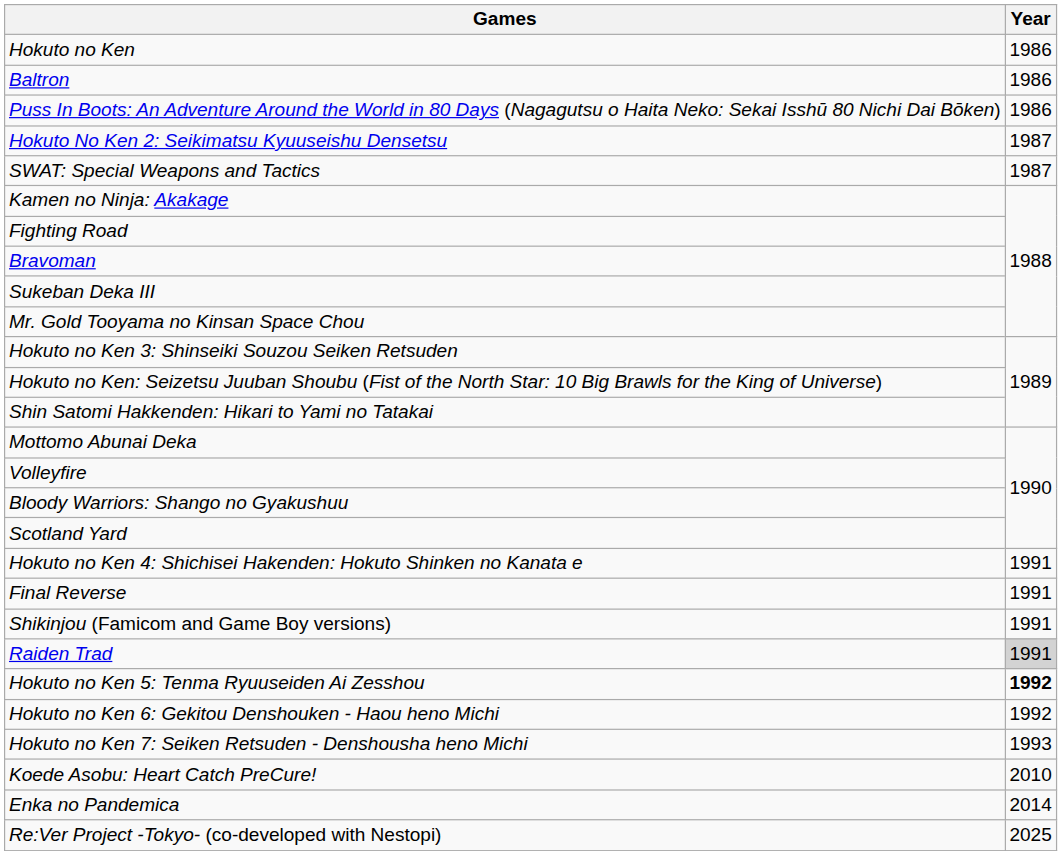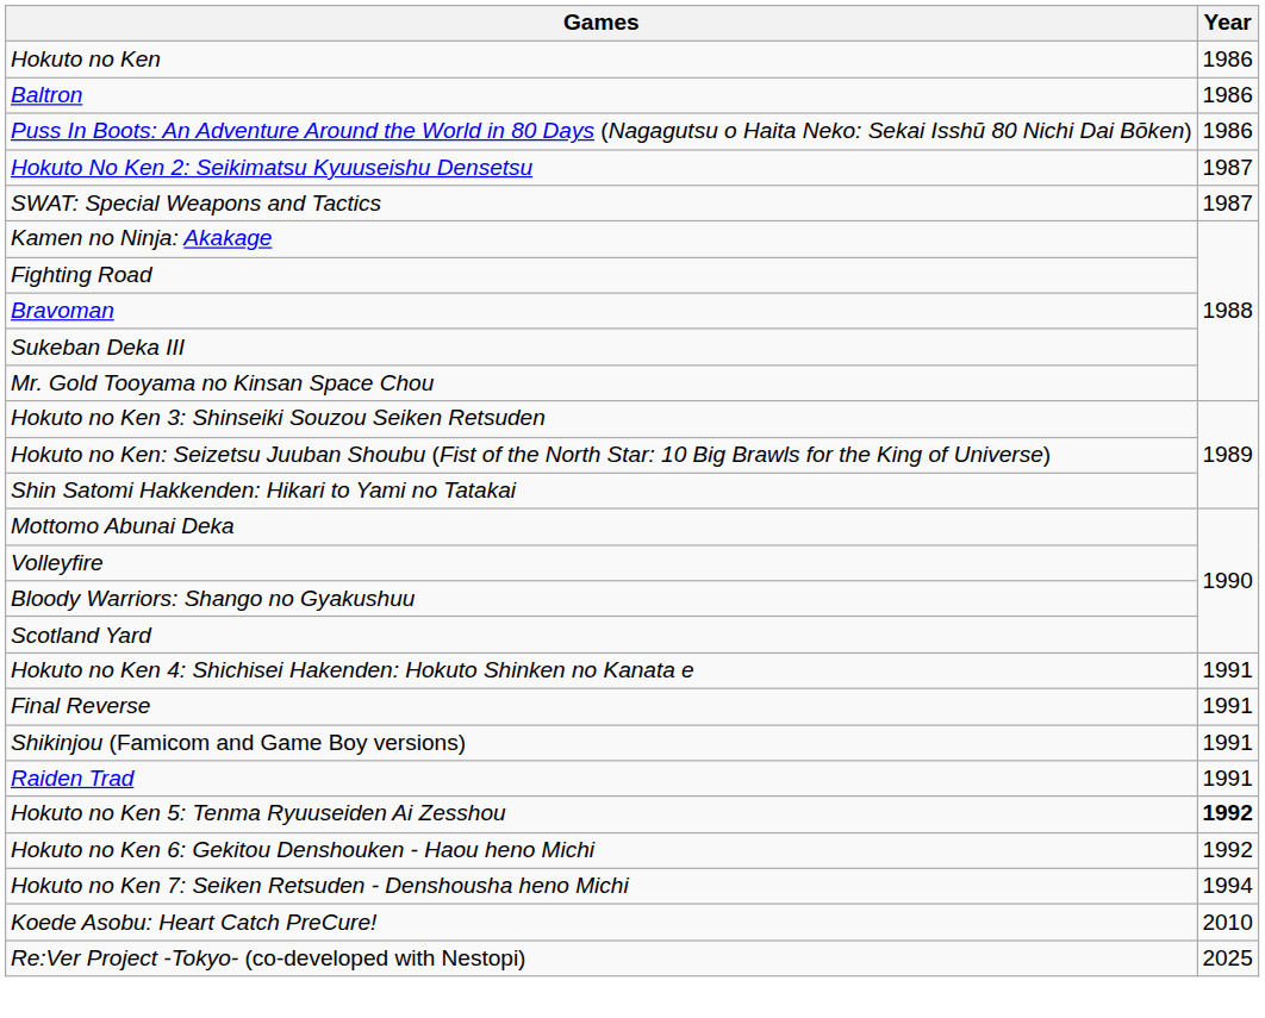Raiden Trad | Year: lightgrey background -> no background
Hokuto no Ken 7: Seiken Retsuden - Denshousha heno Michi | Year: 1993 -> 1994
- row: Enka no Pandemica | 2014
